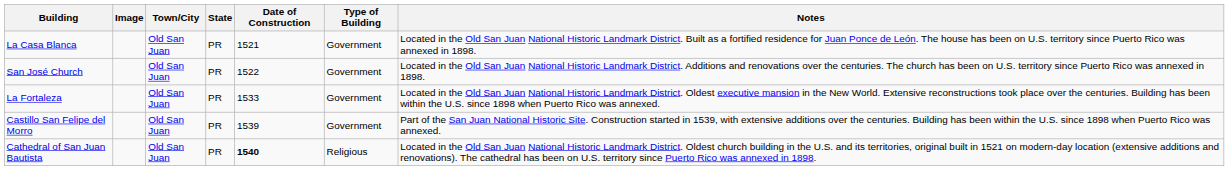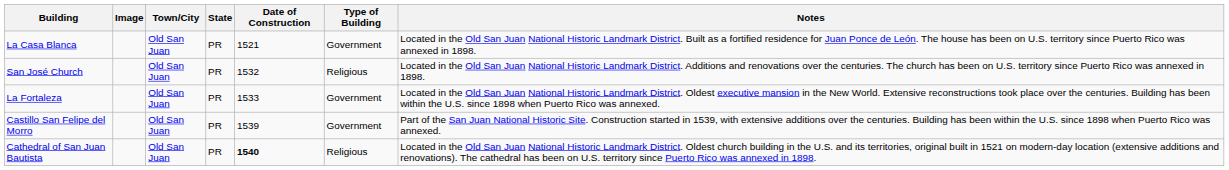San José Church | Date of Construction: 1522 -> 1532
San José Church | Type of Building: Government -> Religious
